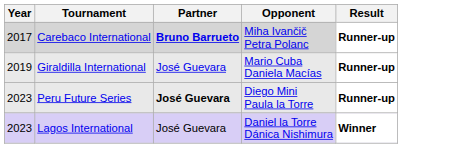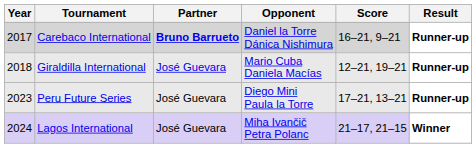+ column: Score | 16–21, 9–21 | 12–21, 19–21 | 17–21, 13–21 | 21–17, 21–15
Carebaco International | Opponent: Miha Ivančič Petra Polanc -> Daniel la Torre Dánica Nishimura
Giraldilla International | Year: 2019 -> 2018
Peru Future Series | Partner: bold -> normal
Lagos International | Year: 2023 -> 2024
Lagos International | Opponent: Daniel la Torre Dánica Nishimura -> Miha Ivančič Petra Polanc
